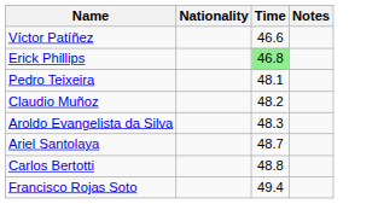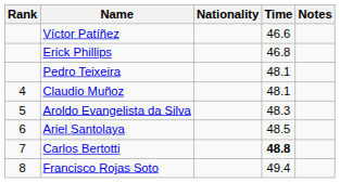+ column: Rank | 4 | 5 | 6 | 7 | 8
Erick Phillips | Time: lightgreen background -> no background
Claudio Muñoz | Time: 48.2 -> 48.1
Ariel Santolaya | Time: 48.7 -> 48.5
Carlos Bertotti | Time: normal -> bold
